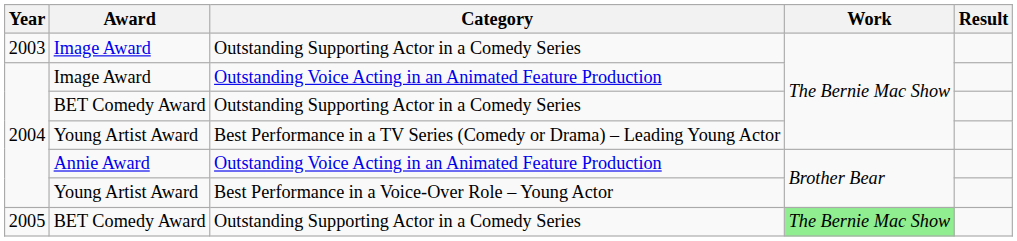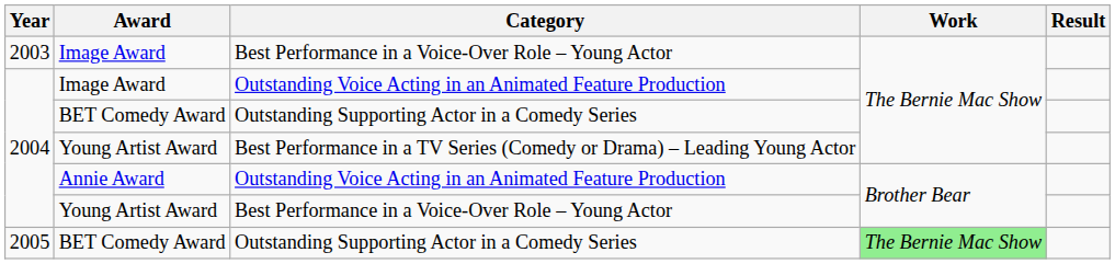2003 / Image Award | Category: Outstanding Supporting Actor in a Comedy Series -> Best Performance in a Voice-Over Role – Young Actor
